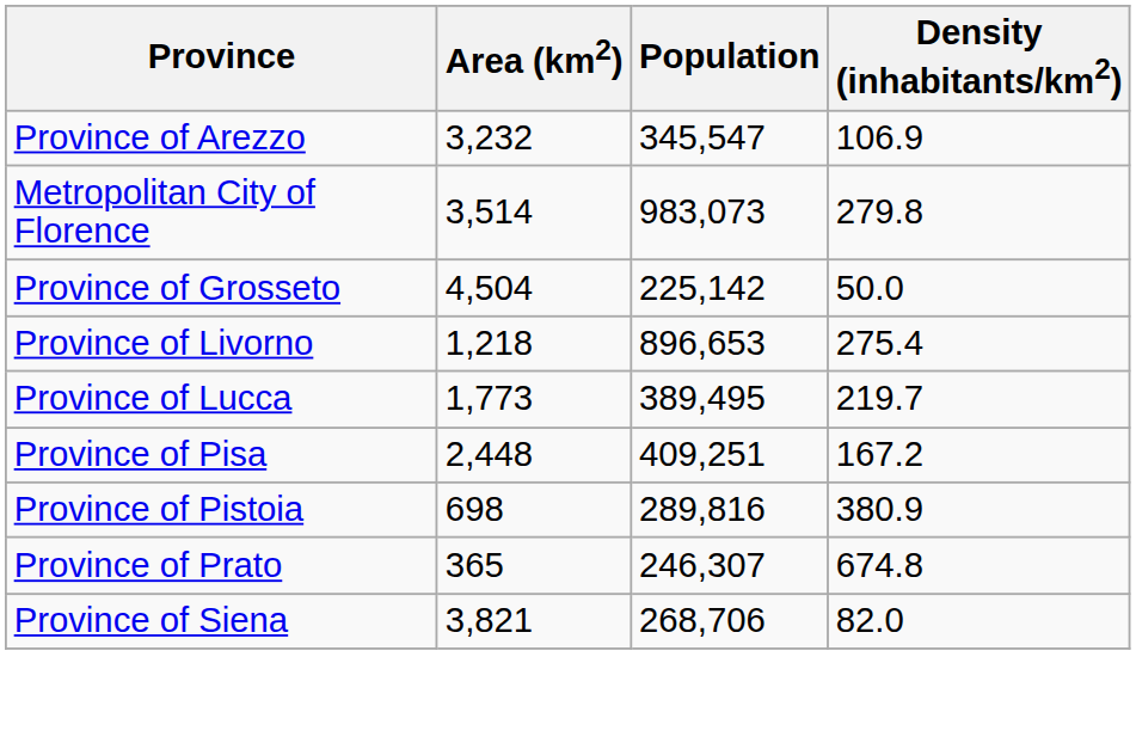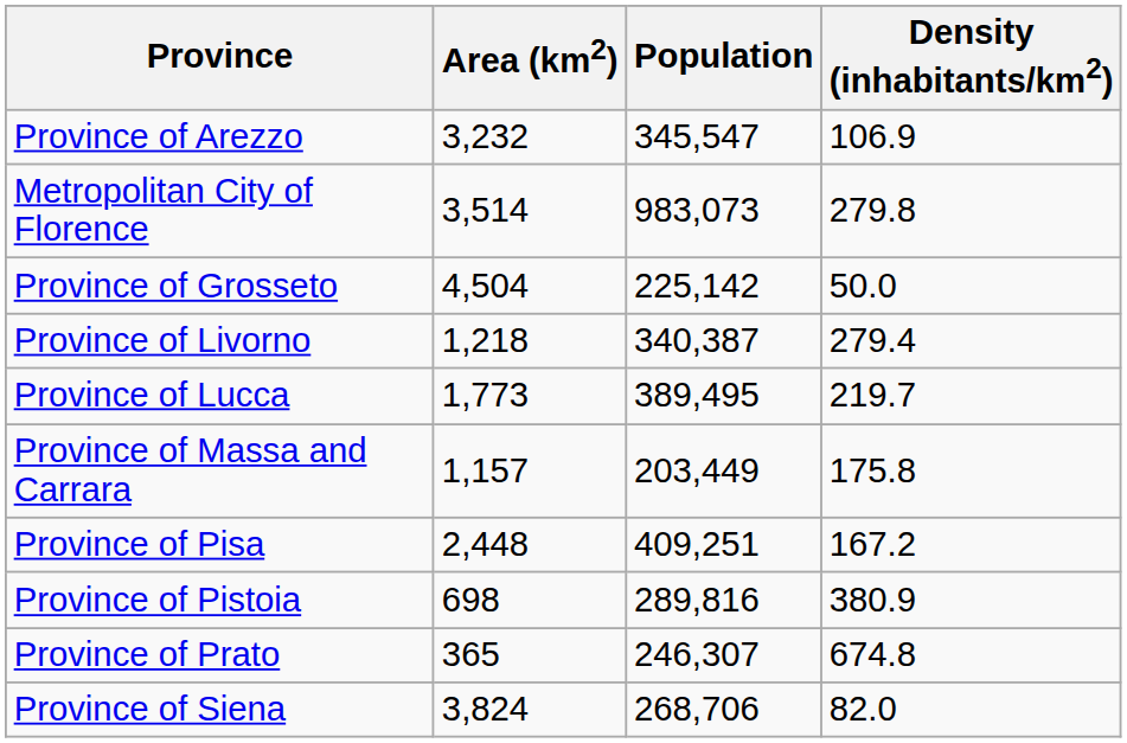Province of Livorno | Population: 896,653 -> 340,387
Province of Livorno | Density (inhabitants/km2): 275.4 -> 279.4
+ row: Province of Massa and Carrara | 1,157 | 203,449 | 175.8
Province of Siena | Area (km2): 3,821 -> 3,824
